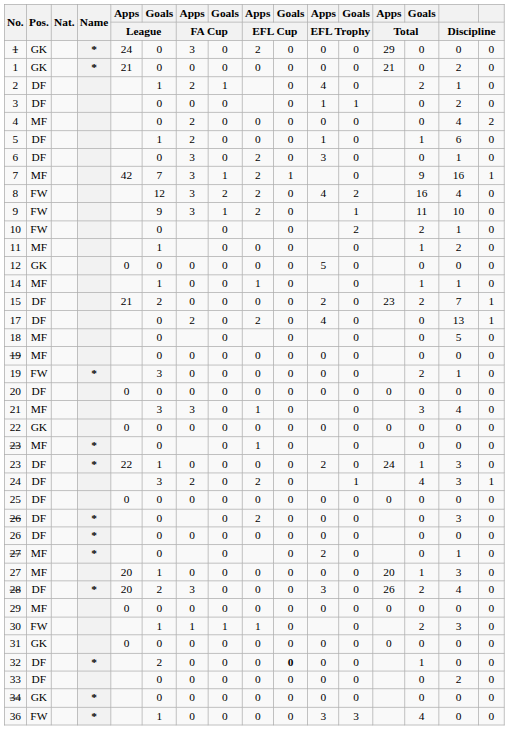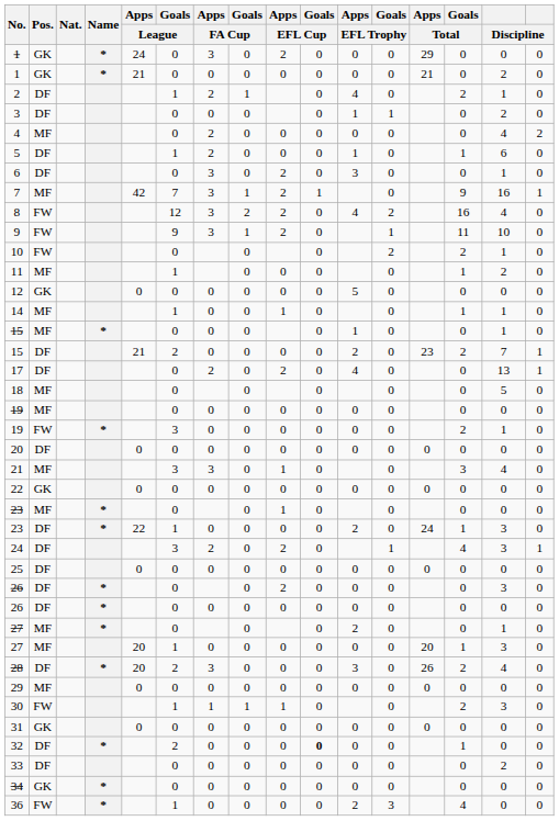+ row: 15 | MF | * | 0 | 0 | 0 | 0 | 1 | 0 | 0 | 1 | 0
36 | Apps / EFL Trophy: 3 -> 2
